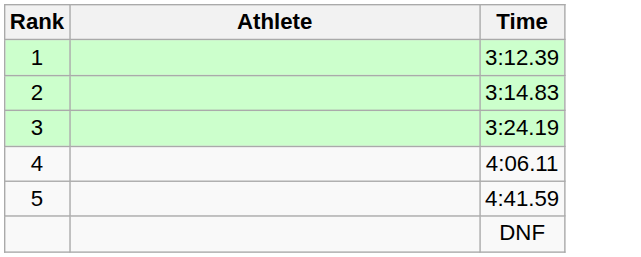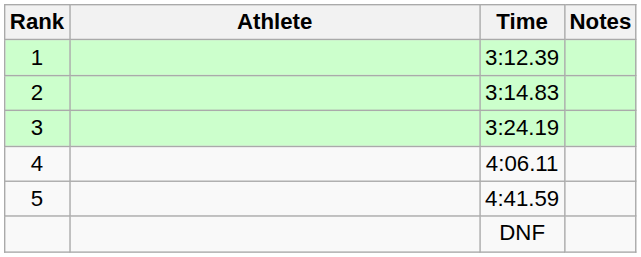+ column: Notes
